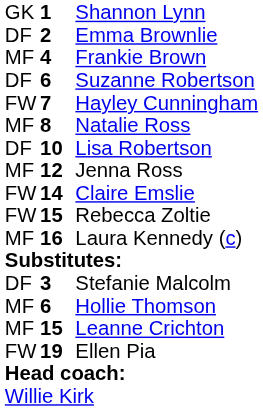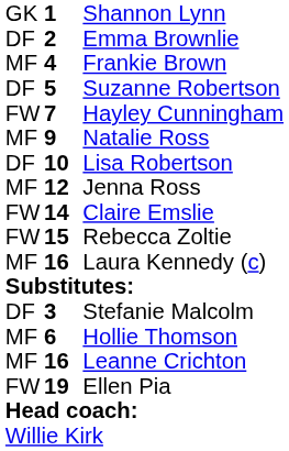Suzanne Robertson | column 2: 6 -> 5
Natalie Ross | column 2: 8 -> 9
Leanne Crichton | column 2: 15 -> 16
